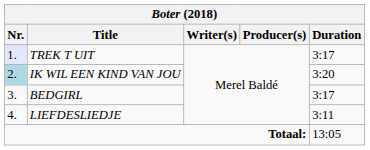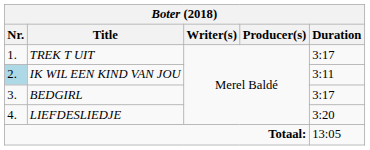TREK T UIT | Nr.: lavender background -> no background
IK WIL EEN KIND VAN JOU | Duration: 3:20 -> 3:11
LIEFDESLIEDJE | Duration: 3:11 -> 3:20
